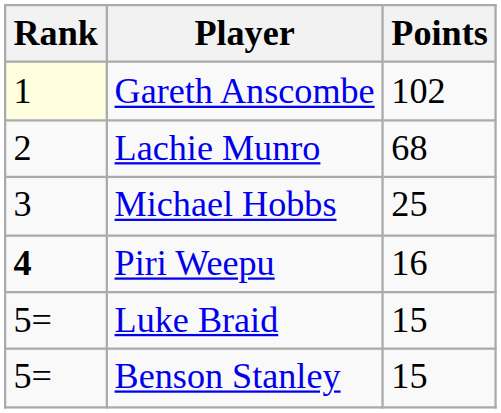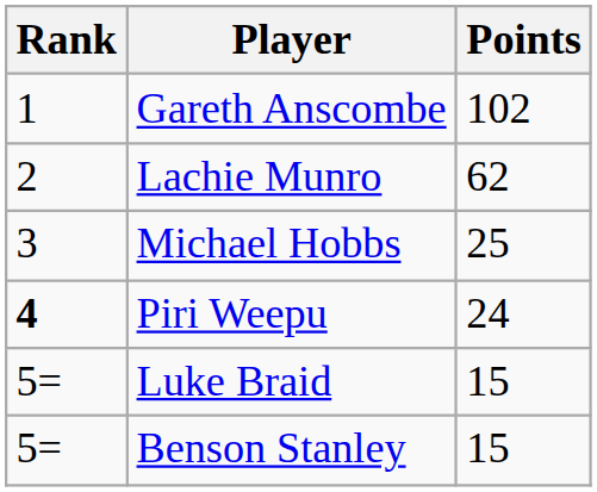Gareth Anscombe | Rank: lightyellow background -> no background
Lachie Munro | Points: 68 -> 62
Piri Weepu | Points: 16 -> 24
